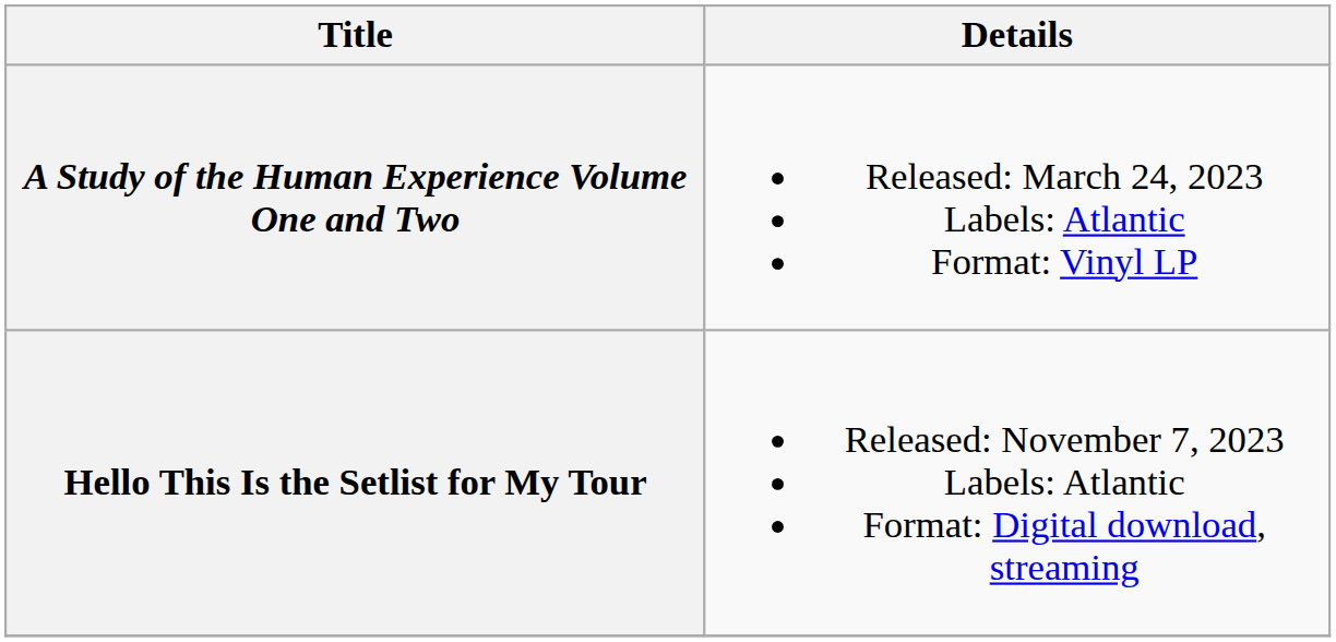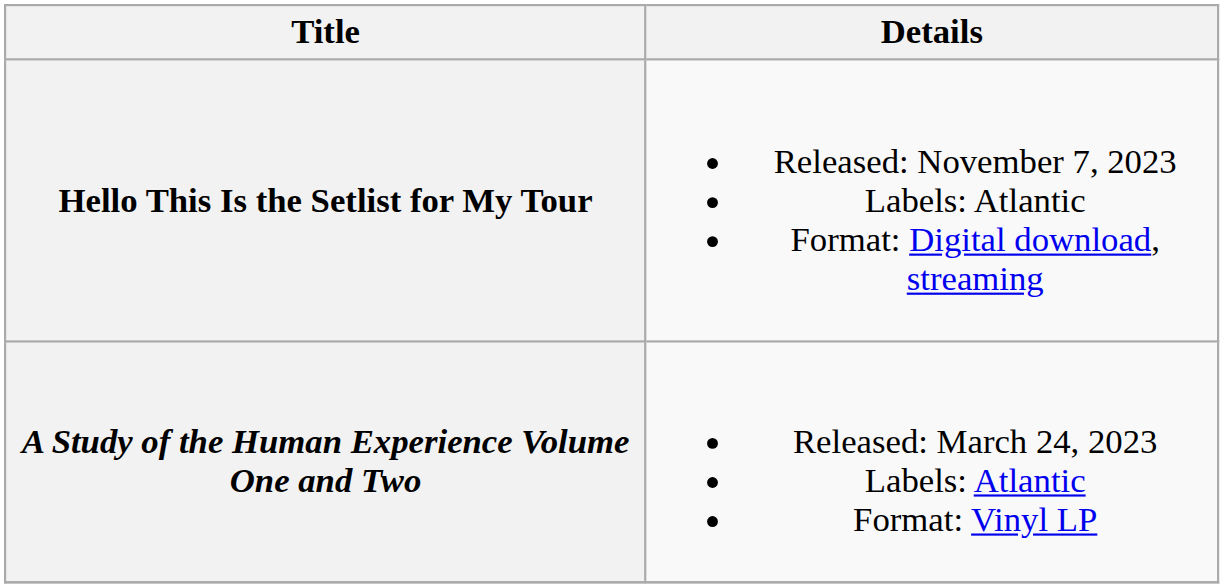rows swapped: A Study of the Human Experience Volume One and Two <-> Hello This Is the Setlist for My Tour
